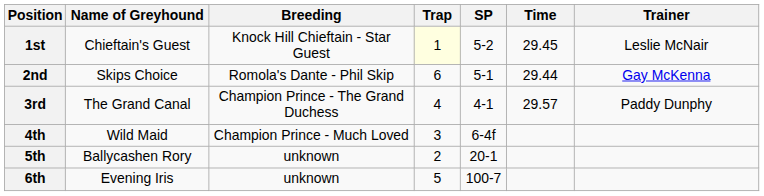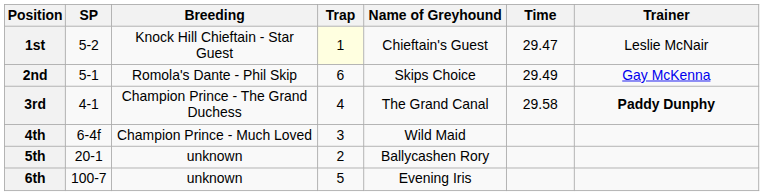columns swapped: Name of Greyhound <-> SP
1st | Time: 29.45 -> 29.47
2nd | Time: 29.44 -> 29.49
3rd | Time: 29.57 -> 29.58
3rd | Trainer: normal -> bold
